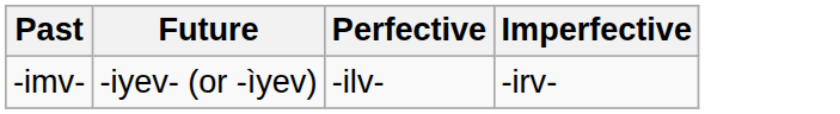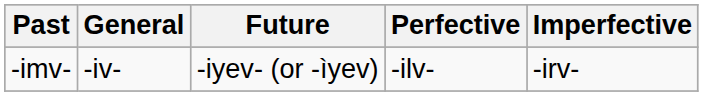+ column: General | -iv-
